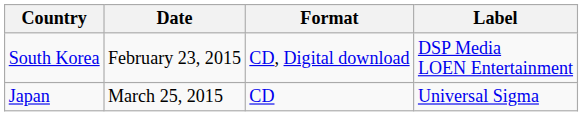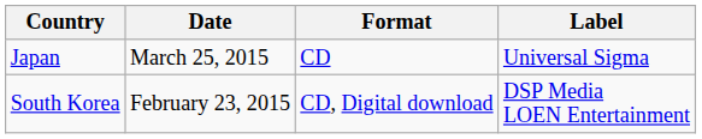rows swapped: South Korea <-> Japan
